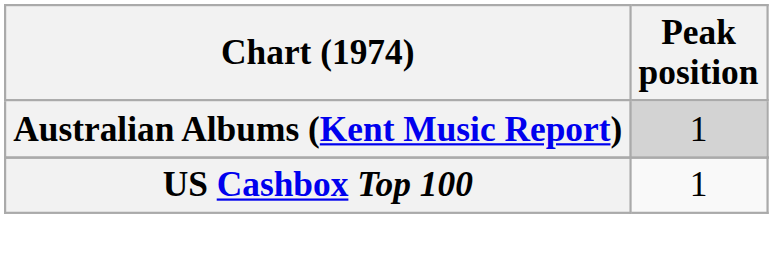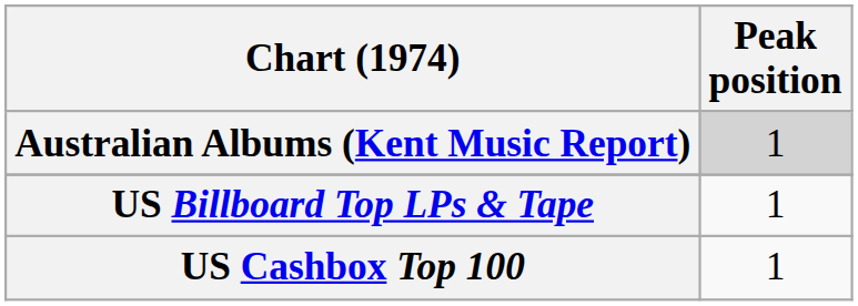+ row: US Billboard Top LPs & Tape | 1
